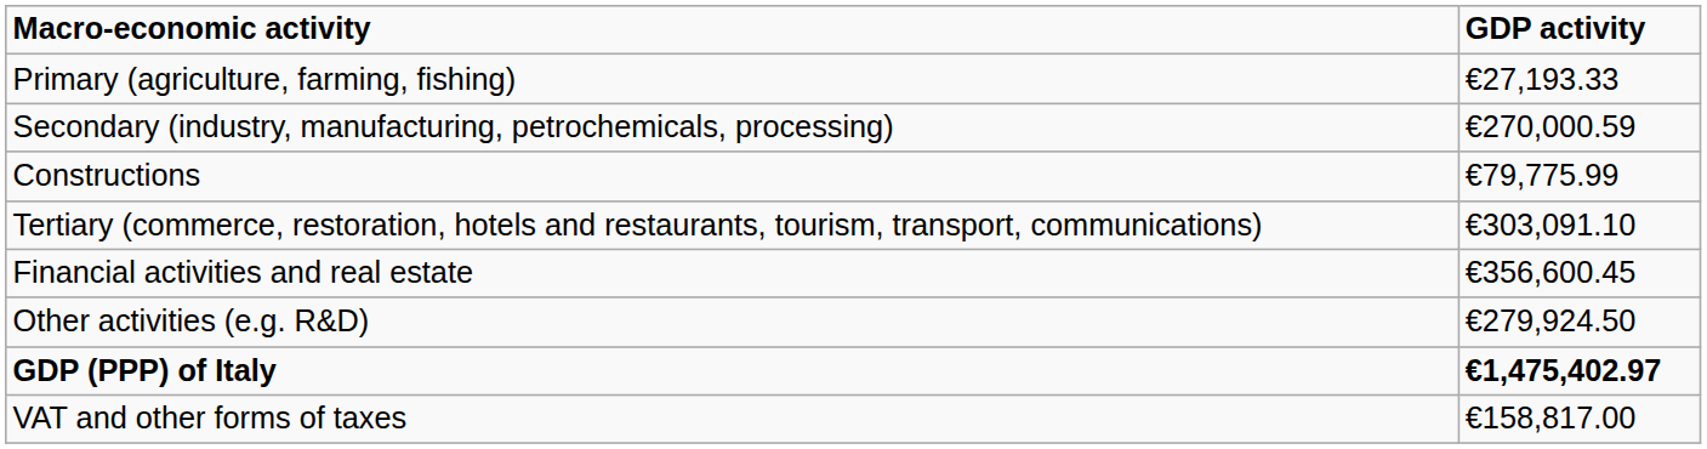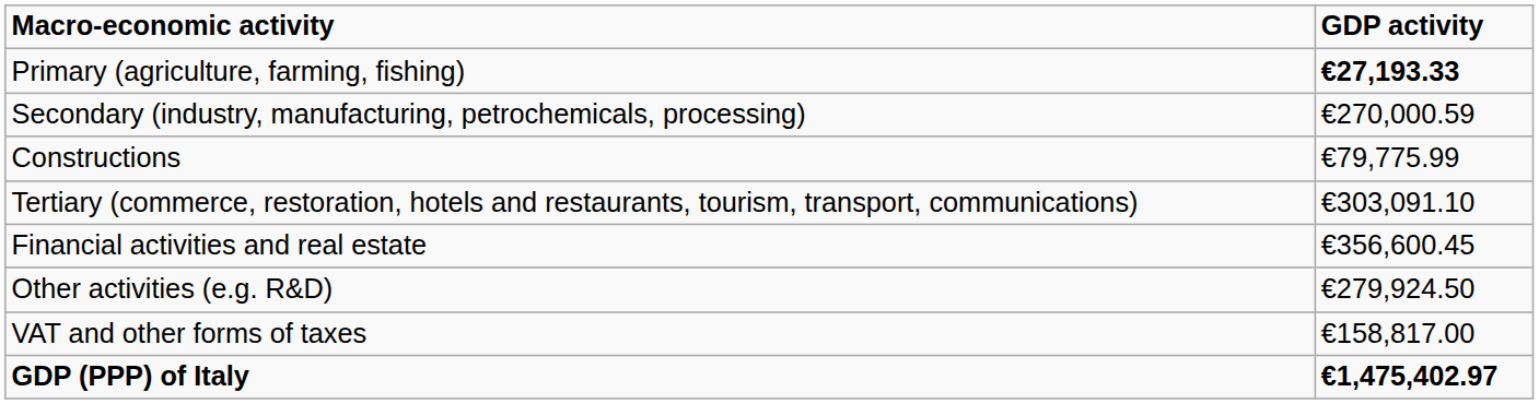Primary (agriculture, farming, fishing) | GDP activity: normal -> bold
rows swapped: VAT and other forms of taxes <-> GDP (PPP) of Italy
